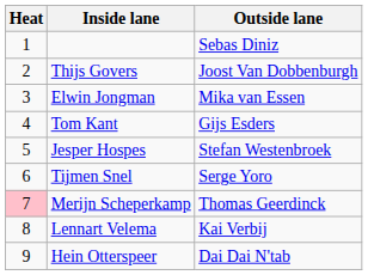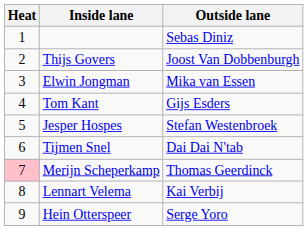Tijmen Snel | Outside lane: Serge Yoro -> Dai Dai N'tab
Hein Otterspeer | Outside lane: Dai Dai N'tab -> Serge Yoro
